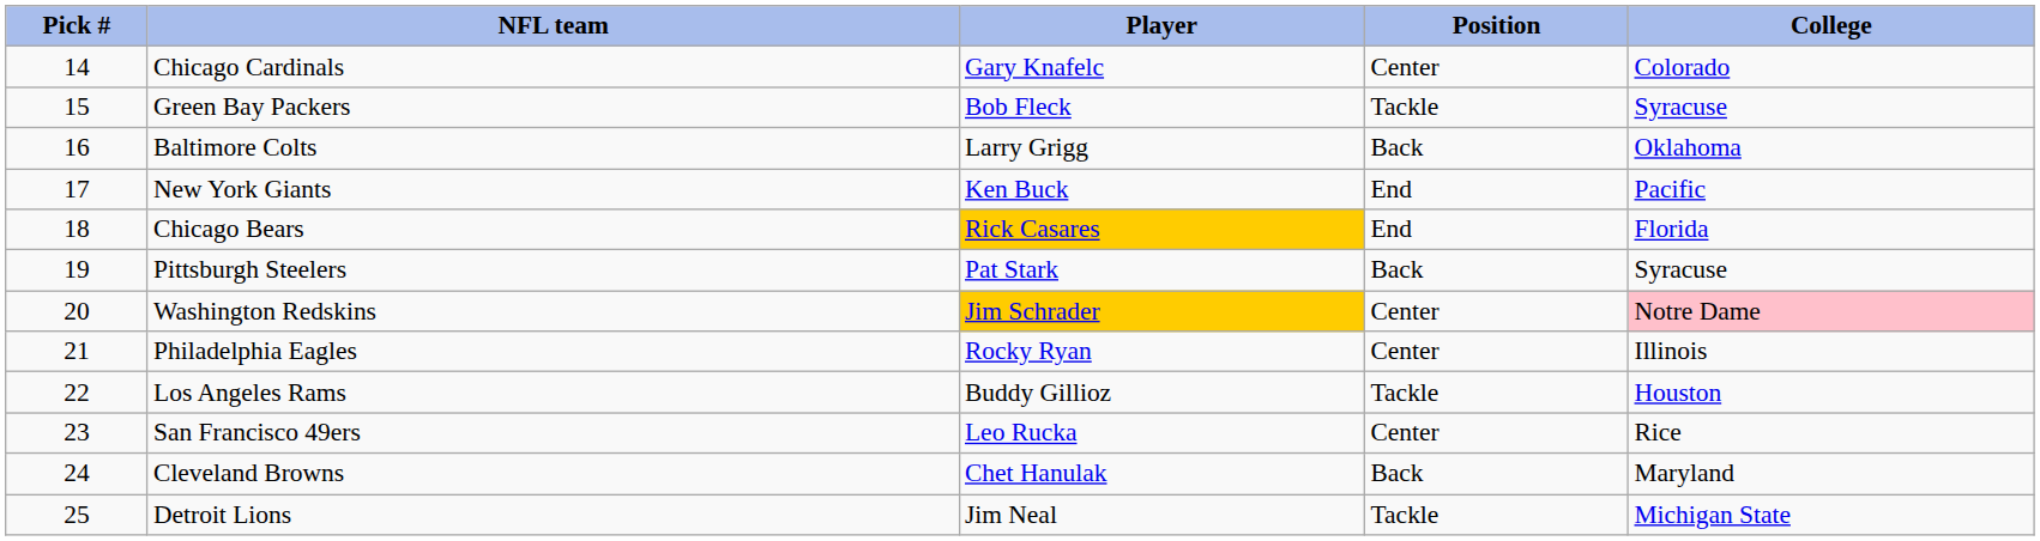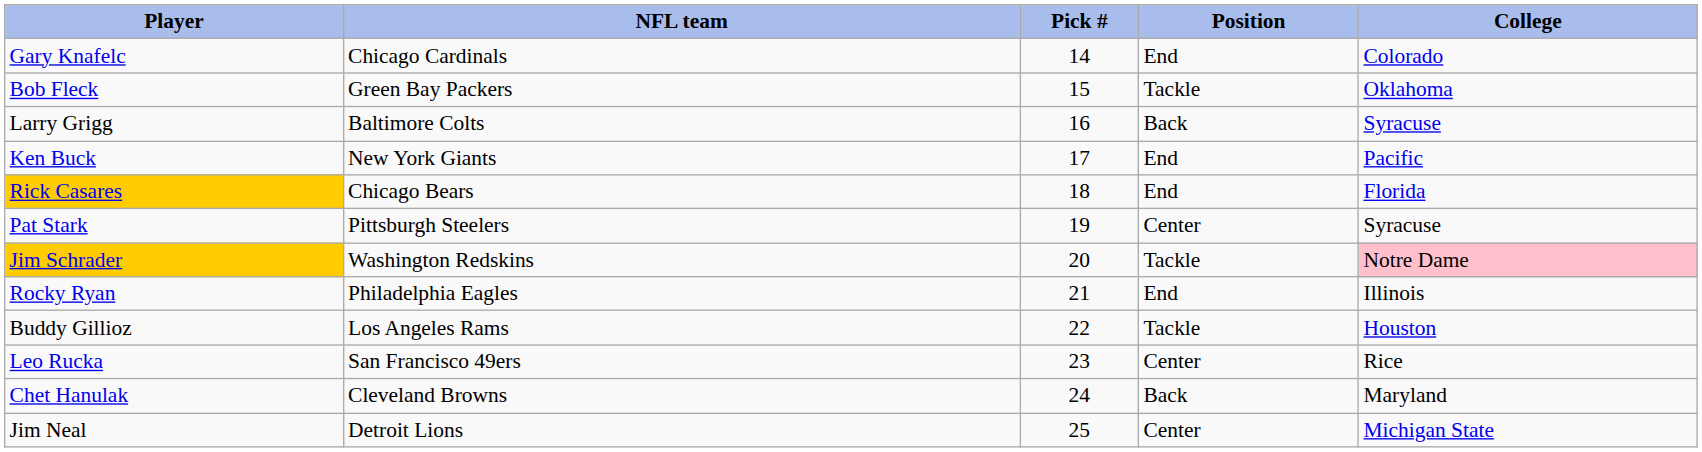columns swapped: Pick # <-> Player
Chicago Cardinals | Position: Center -> End
Green Bay Packers | College: Syracuse -> Oklahoma
Baltimore Colts | College: Oklahoma -> Syracuse
Pittsburgh Steelers | Position: Back -> Center
Washington Redskins | Position: Center -> Tackle
Philadelphia Eagles | Position: Center -> End
Detroit Lions | Position: Tackle -> Center
